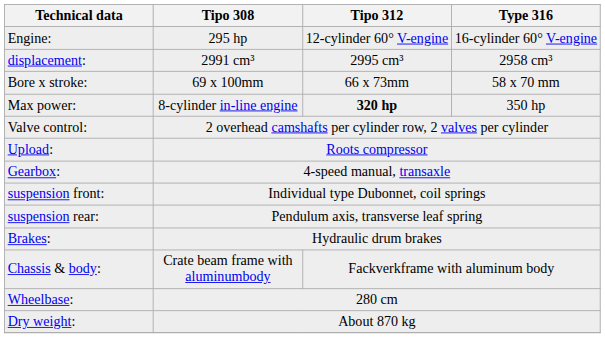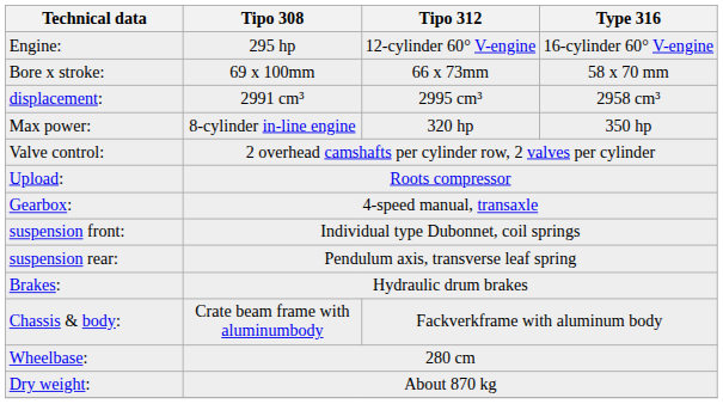rows swapped: displacement: <-> Bore x stroke:
Max power: | Tipo 312: bold -> normal
